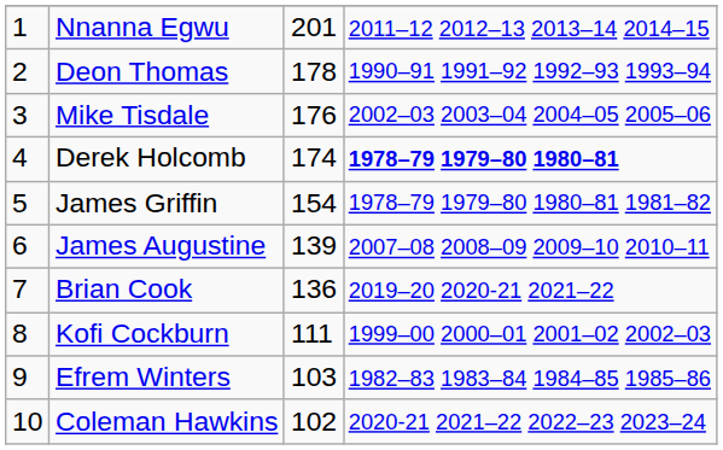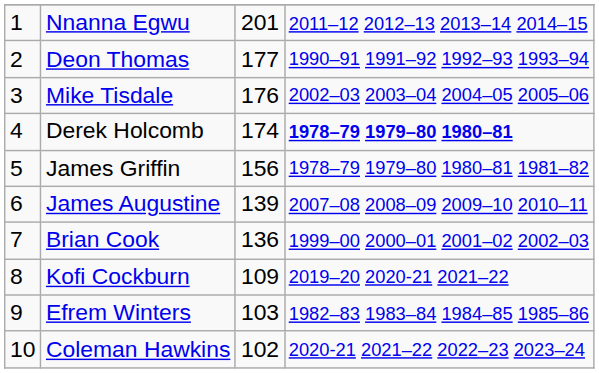Deon Thomas | column 3: 178 -> 177
James Griffin | column 3: 154 -> 156
Brian Cook | column 4: 2019–20 2020-21 2021–22 -> 1999–00 2000–01 2001–02 2002–03
Kofi Cockburn | column 3: 111 -> 109
Kofi Cockburn | column 4: 1999–00 2000–01 2001–02 2002–03 -> 2019–20 2020-21 2021–22
